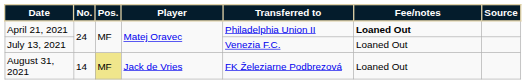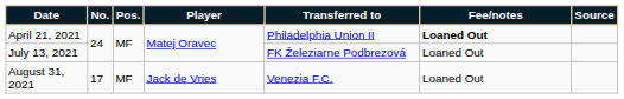July 13, 2021 | Transferred to: Venezia F.C. -> FK Železiarne Podbrezová
August 31, 2021 | No.: 14 -> 17
August 31, 2021 | Pos.: khaki background -> no background
August 31, 2021 | Transferred to: FK Železiarne Podbrezová -> Venezia F.C.
